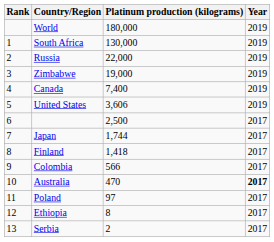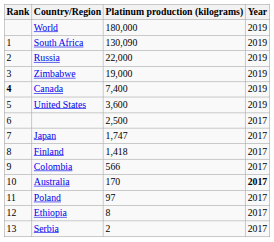South Africa | Platinum production (kilograms): 130,000 -> 130,090
Canada | Rank: normal -> bold
United States | Platinum production (kilograms): 3,606 -> 3,600
Japan | Platinum production (kilograms): 1,744 -> 1,747
Australia | Platinum production (kilograms): 470 -> 170
